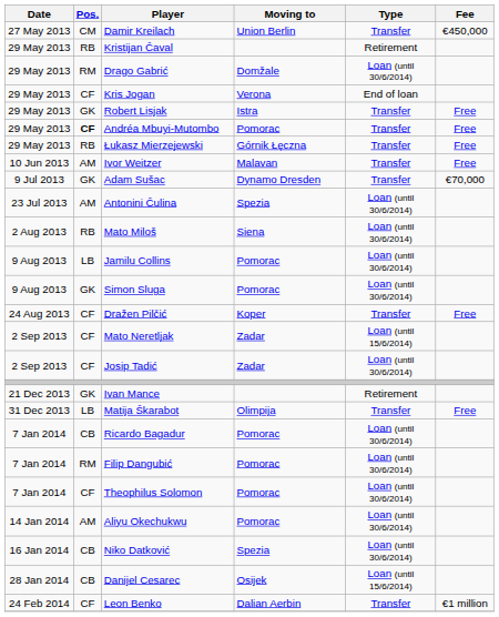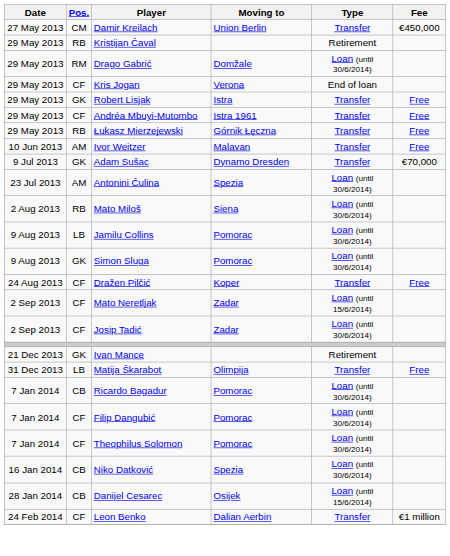Andréa Mbuyi-Mutombo | Pos.: bold -> normal
Andréa Mbuyi-Mutombo | Moving to: Pomorac -> Istra 1961
Filip Dangubić | Pos.: RM -> CF
- row: 14 Jan 2014 | AM | Aliyu Okechukwu | Pomorac | Loan (until 30/6/2014)
